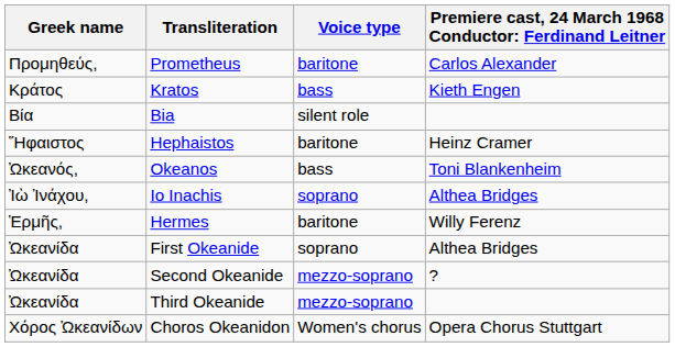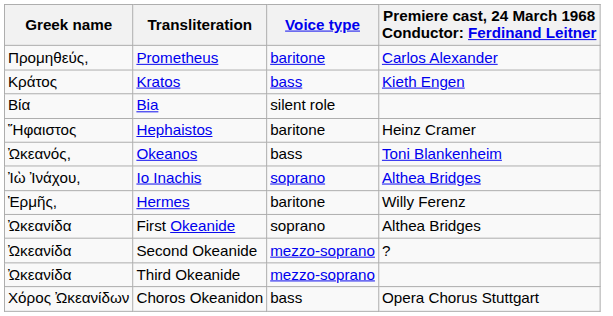Choros Okeanidon | Voice type: Women's chorus -> bass
